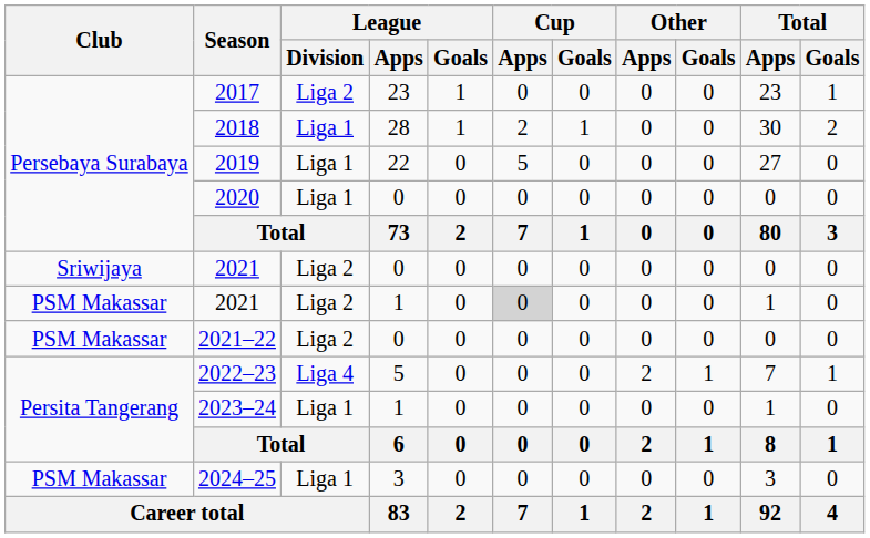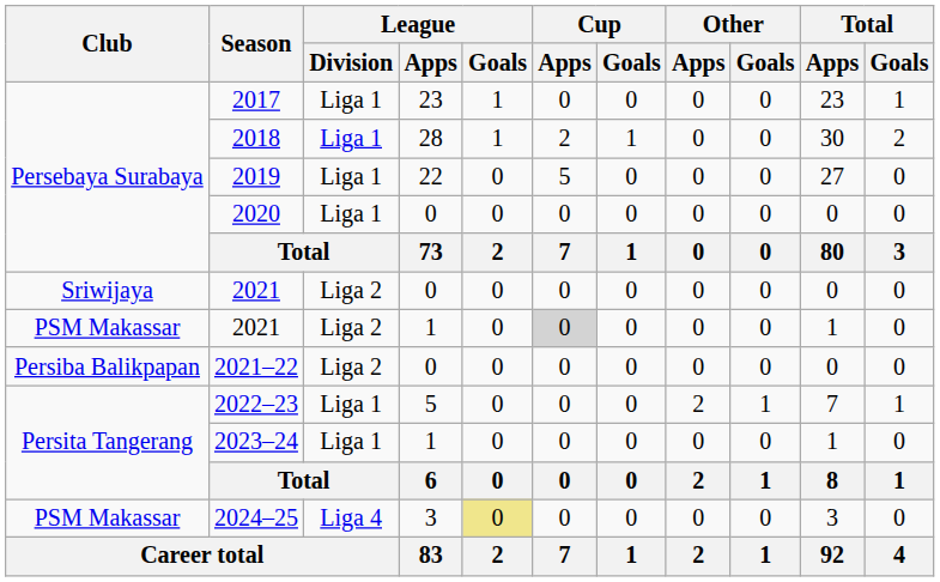2017 | League / Division: Liga 2 -> Liga 1
2021–22 | Club: PSM Makassar -> Persiba Balikpapan
2022–23 | League / Division: Liga 4 -> Liga 1
2024–25 | League / Division: Liga 1 -> Liga 4
2024–25 | League / Goals: no background -> khaki background
